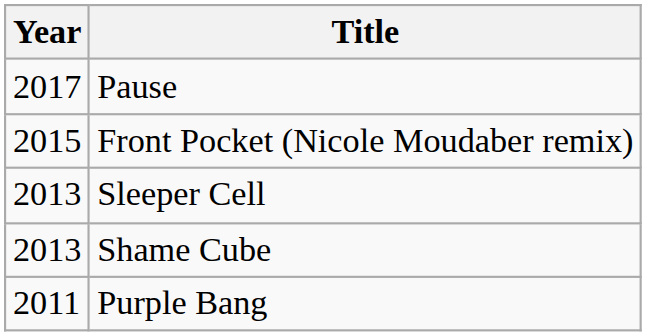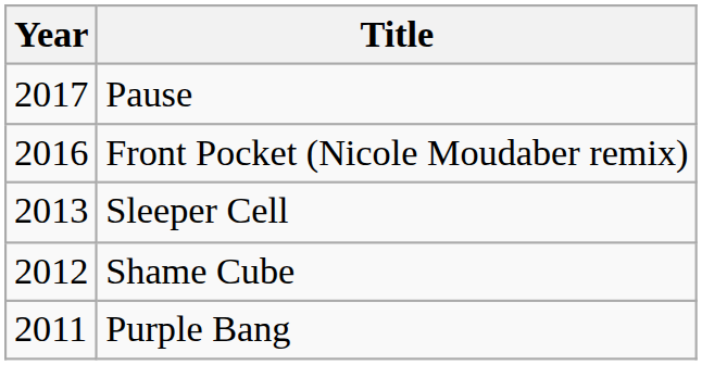Front Pocket (Nicole Moudaber remix) | Year: 2015 -> 2016
Shame Cube | Year: 2013 -> 2012
